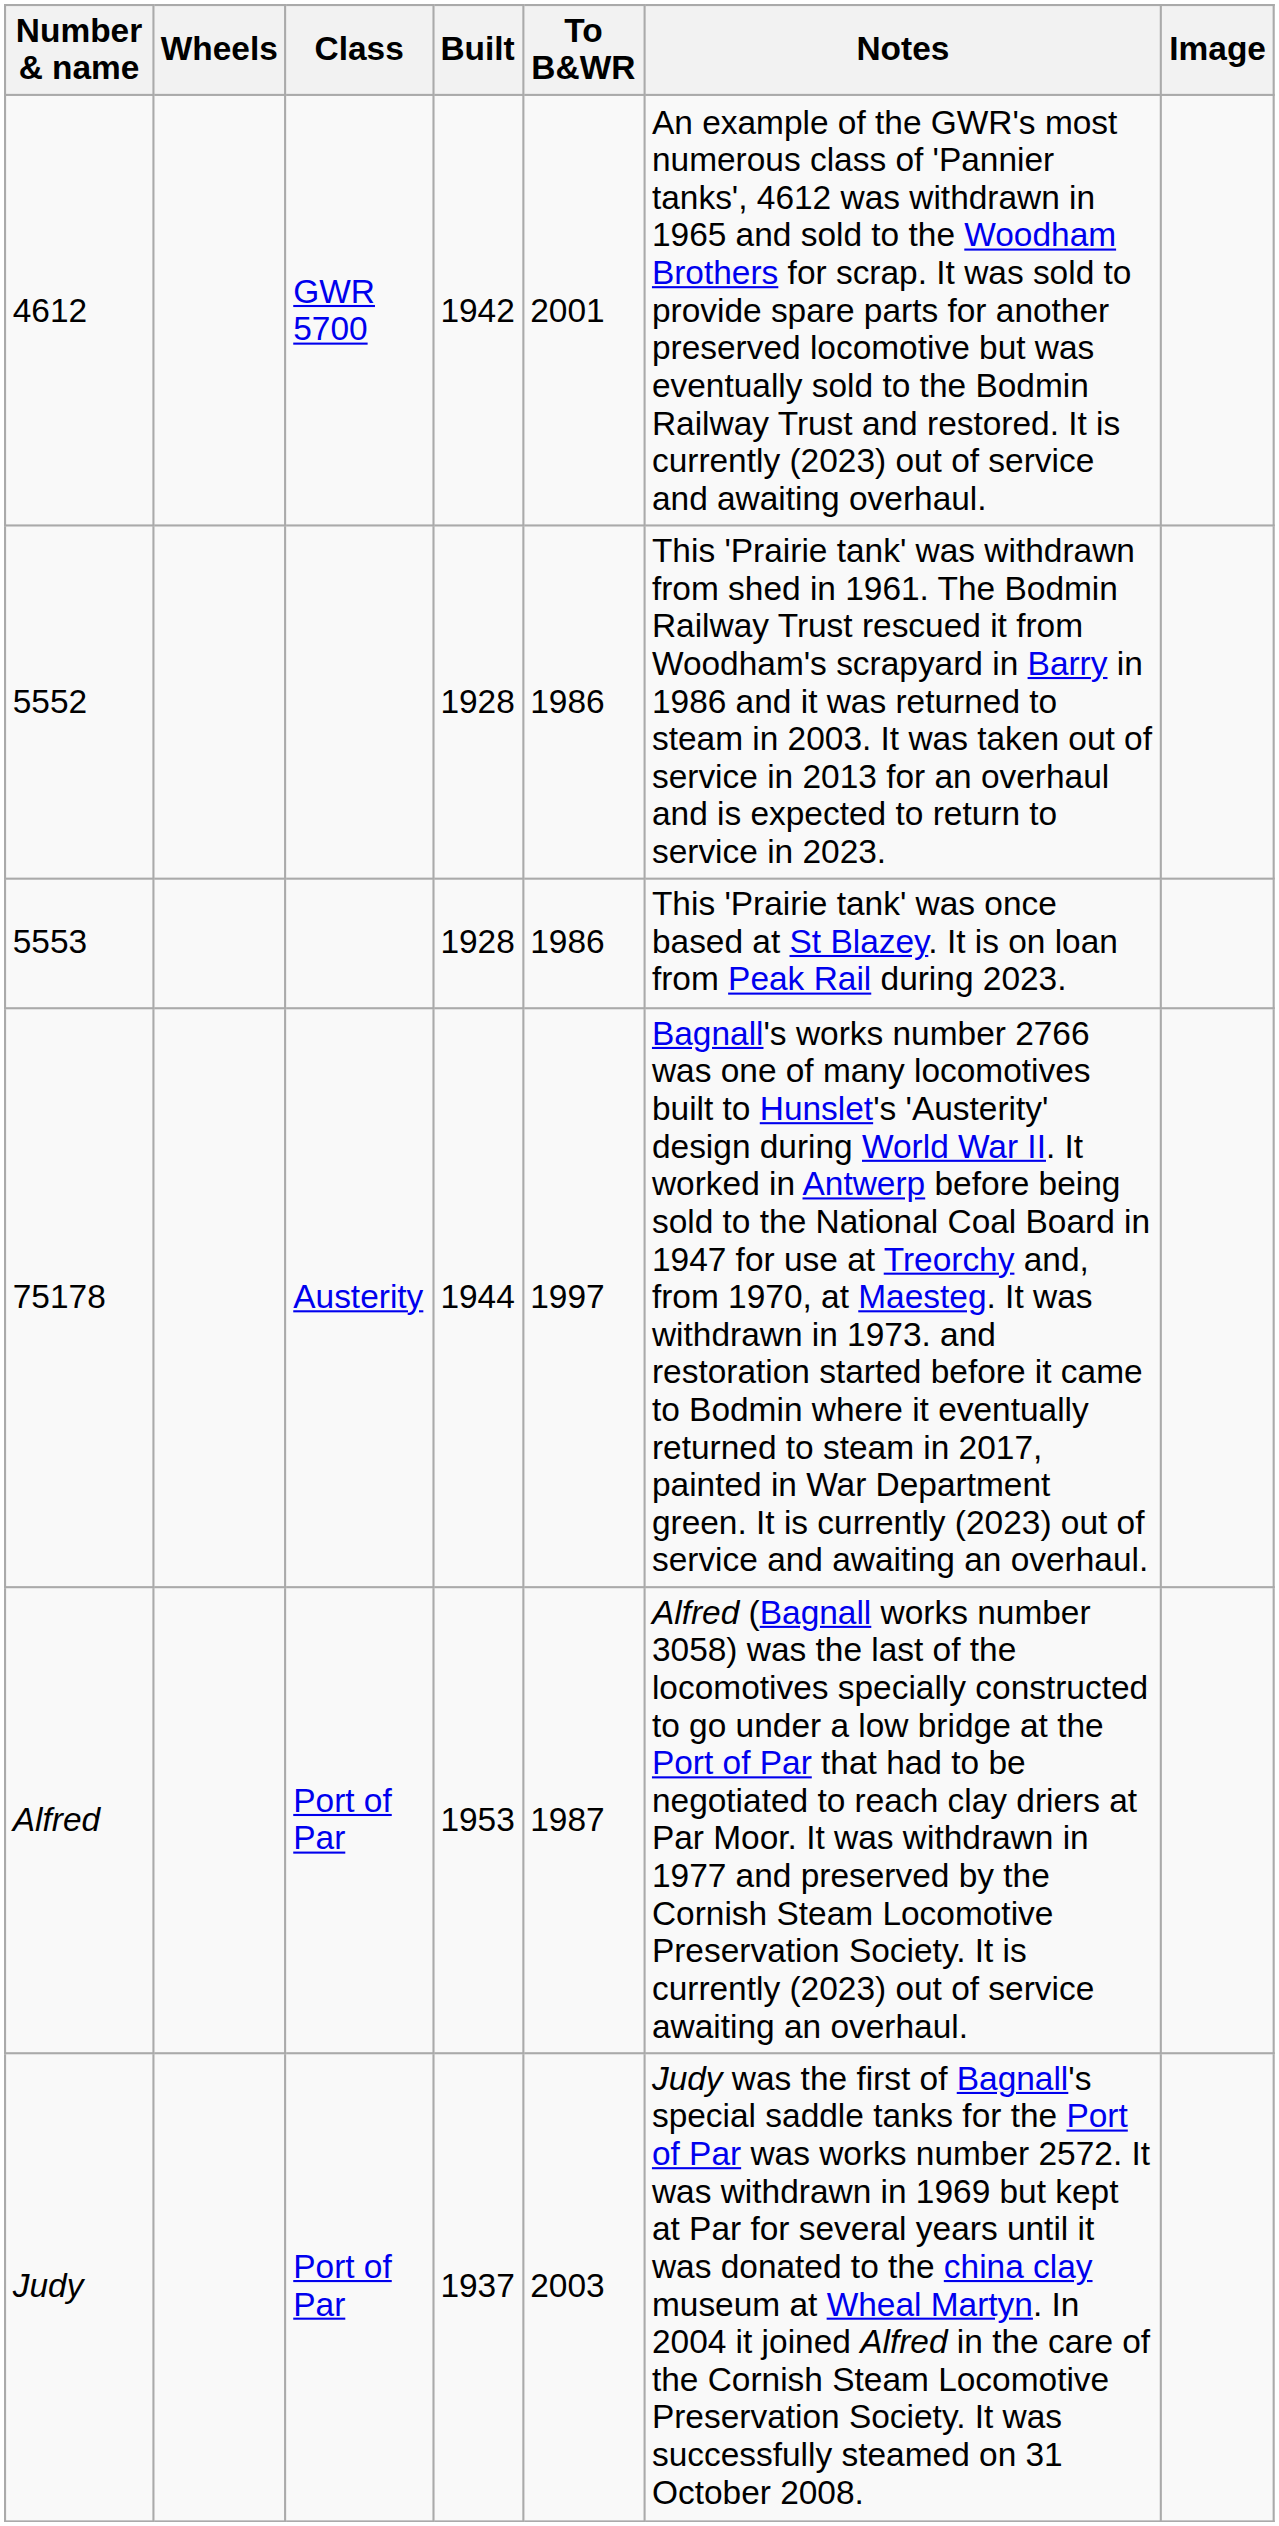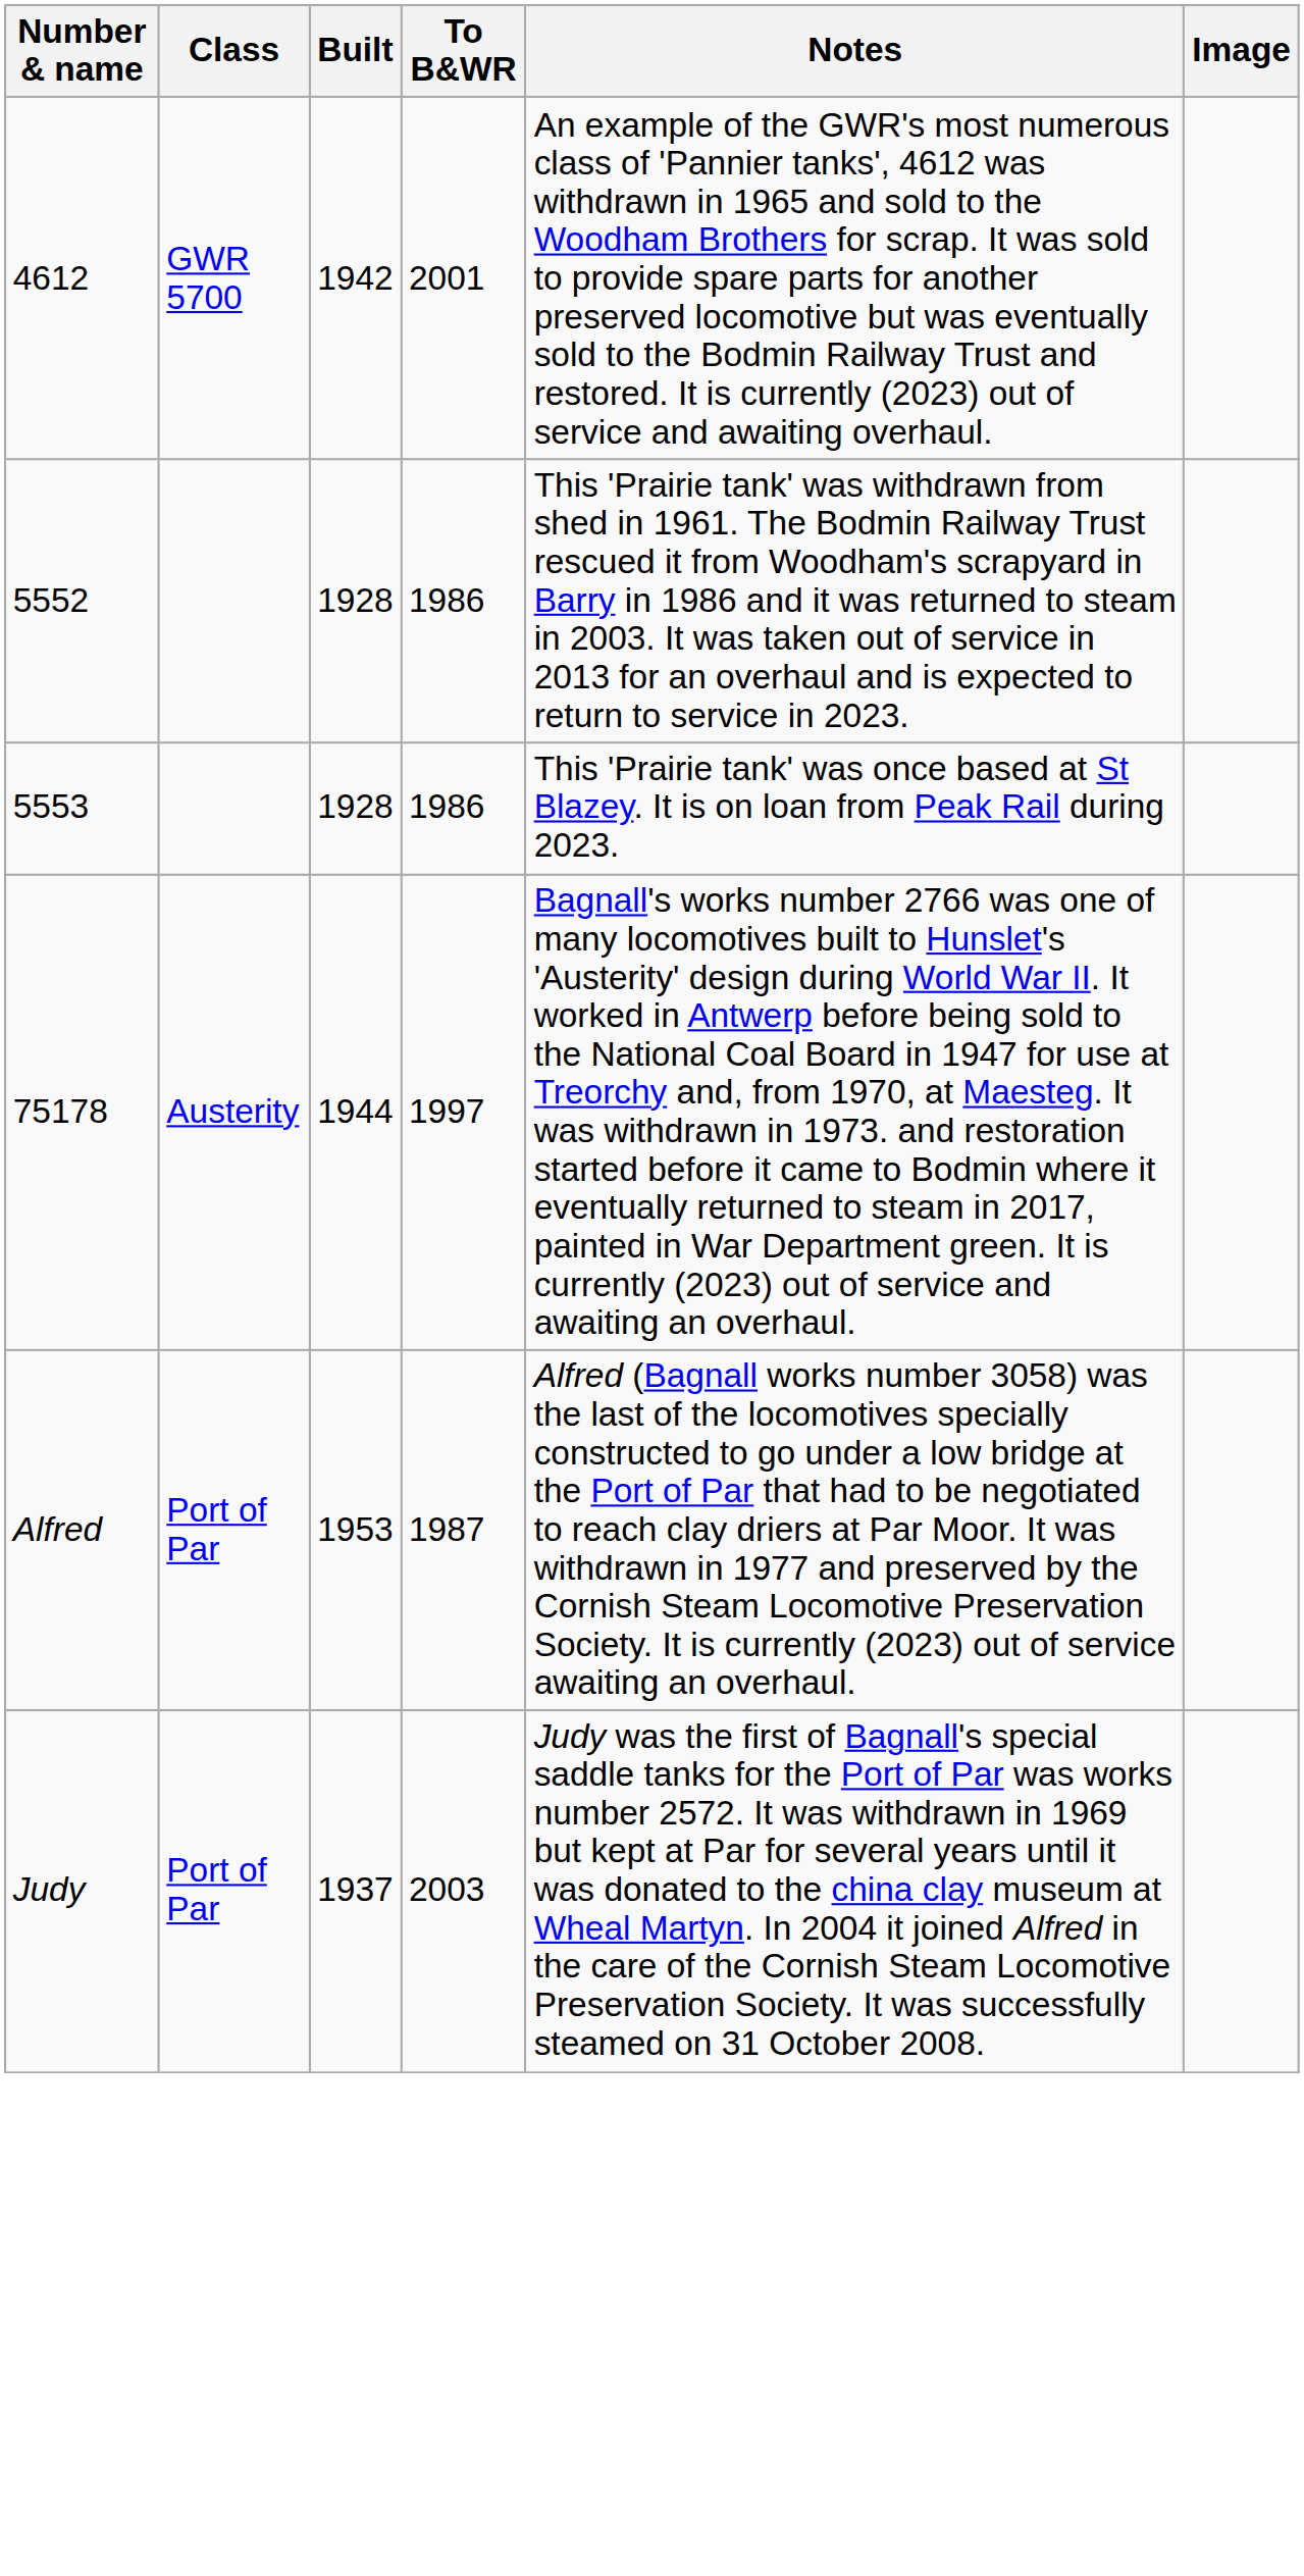- column: Wheels
